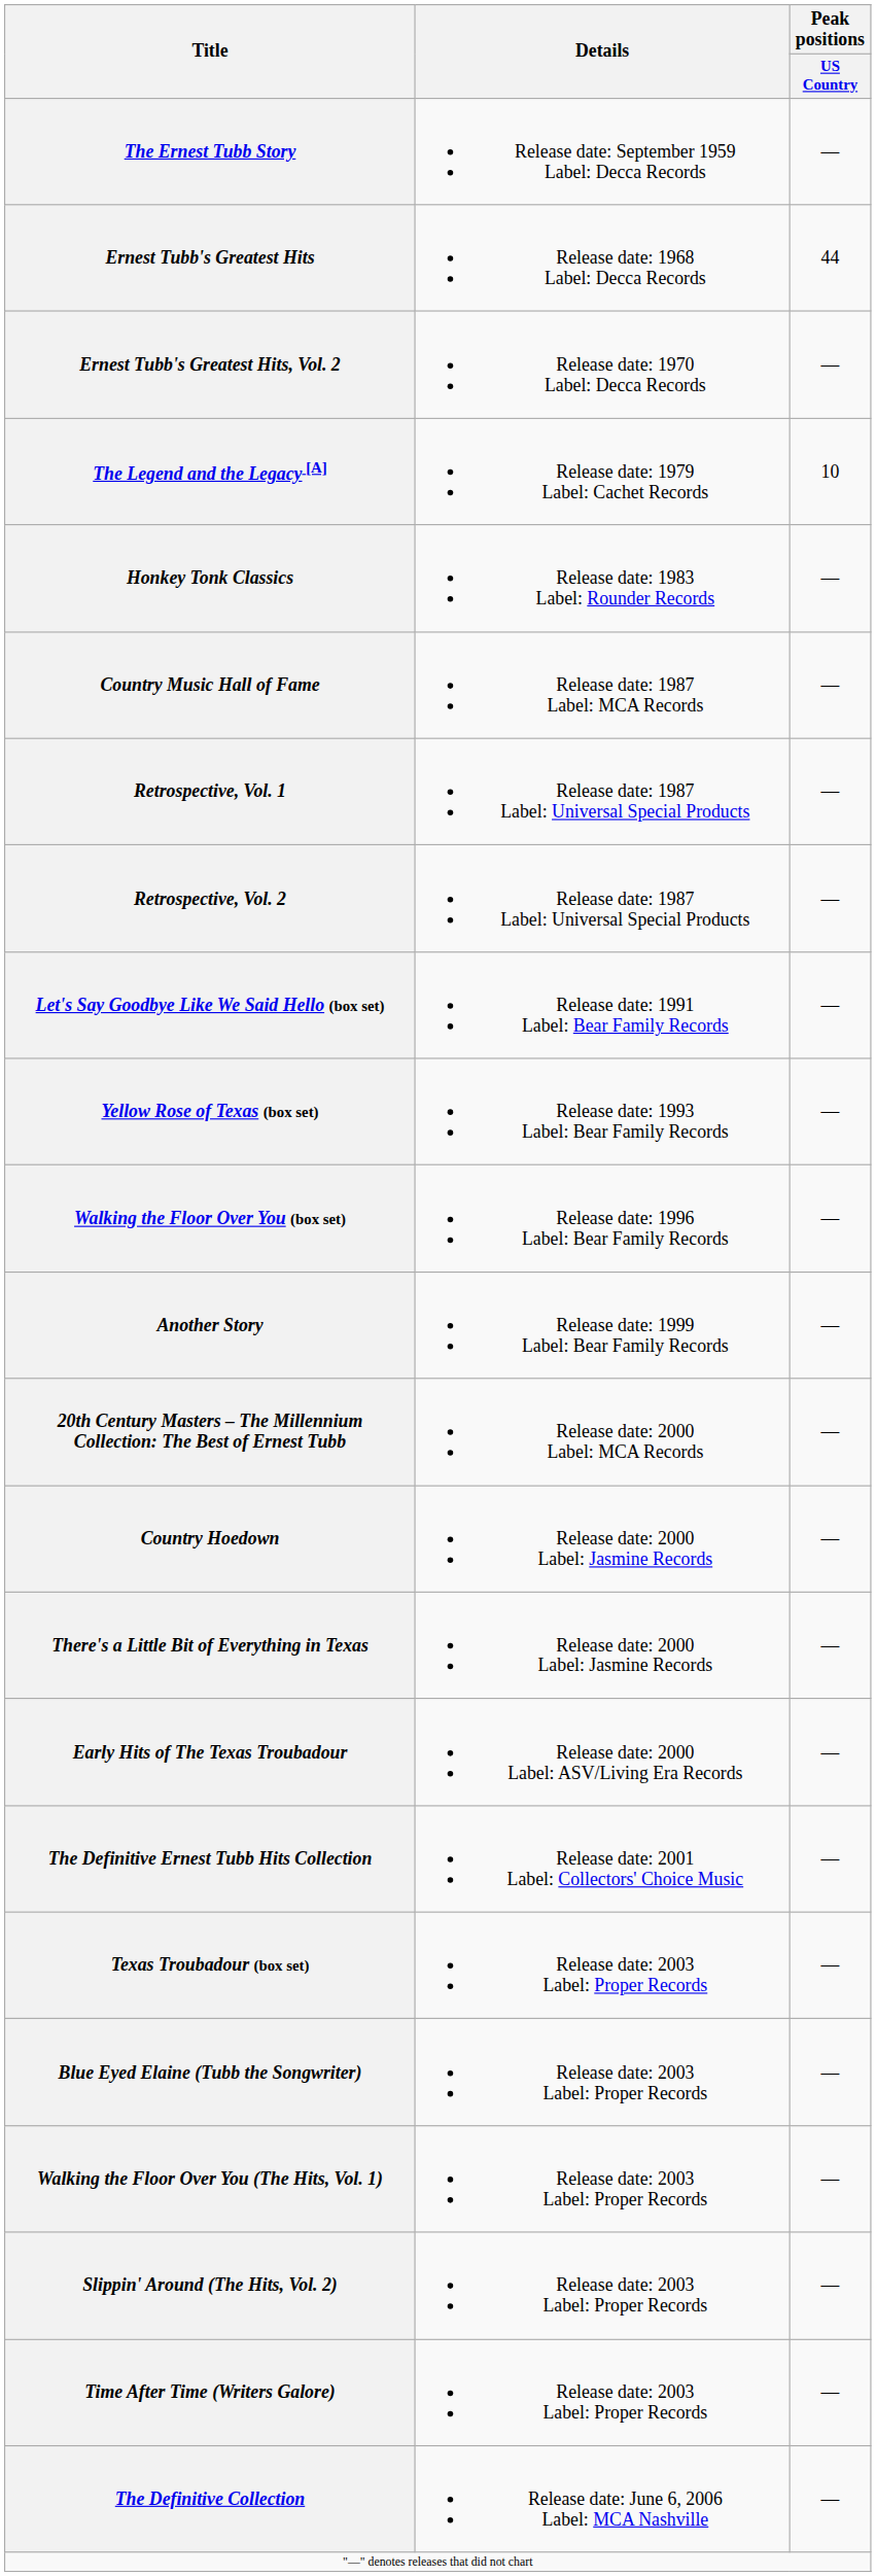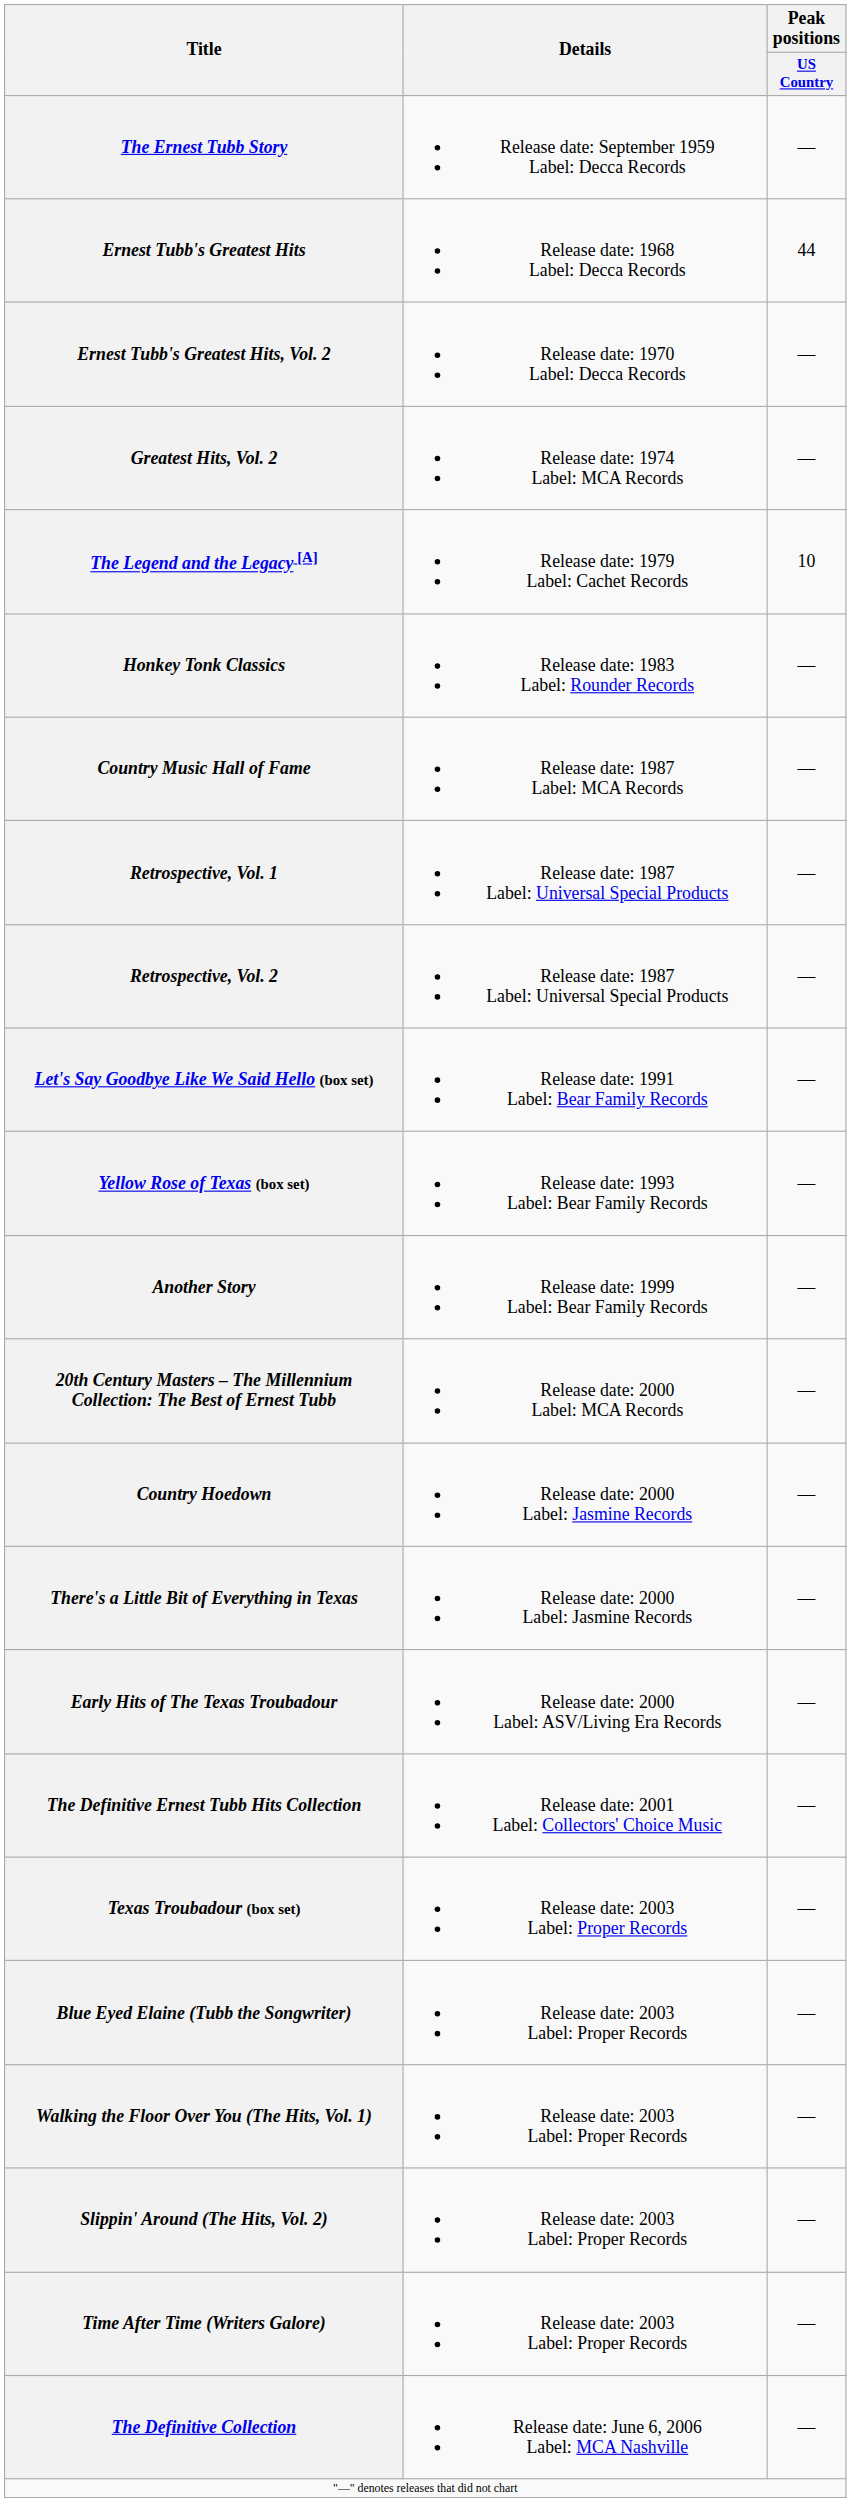+ row: Greatest Hits, Vol. 2 | Release date: 1974 Label: MCA Records | —
- row: Walking the Floor Over You (box set) | Release date: 1996 Label: Bear Family Records | —
